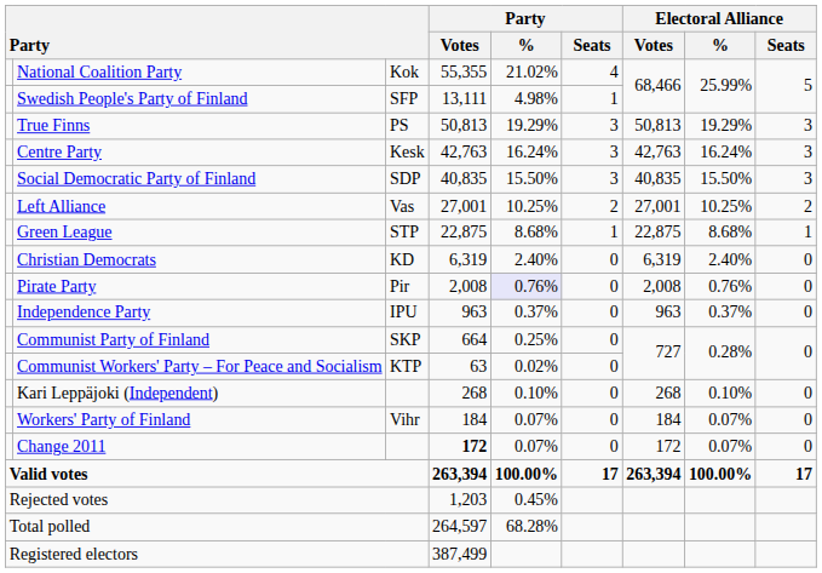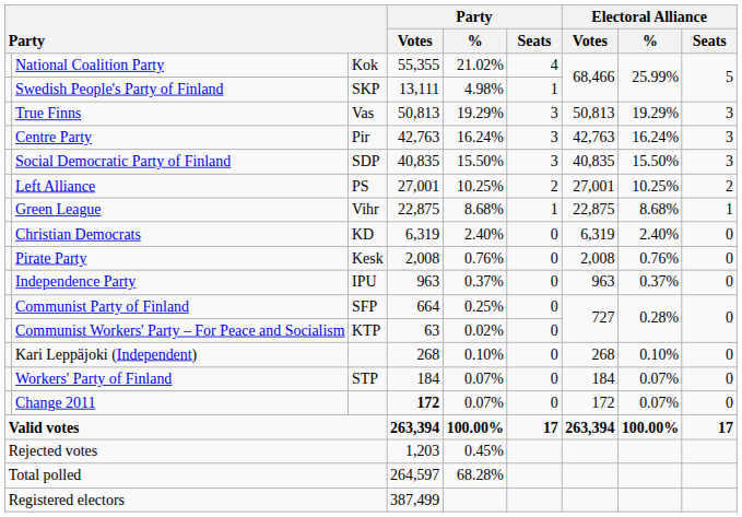Swedish People's Party of Finland | column 3: SFP -> SKP
True Finns | column 3: PS -> Vas
Centre Party | column 3: Kesk -> Pir
Left Alliance | column 3: Vas -> PS
Green League | column 3: STP -> Vihr
Pirate Party | column 3: Pir -> Kesk
Pirate Party | Party / %: lavender background -> no background
Communist Party of Finland | column 3: SKP -> SFP
Workers' Party of Finland | column 3: Vihr -> STP
